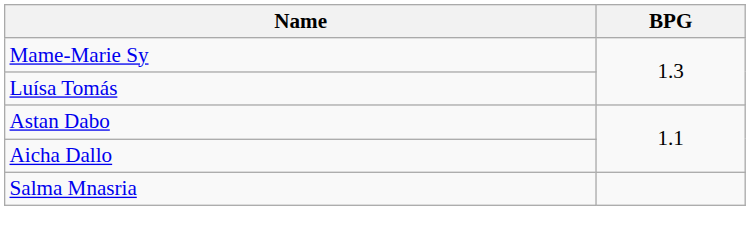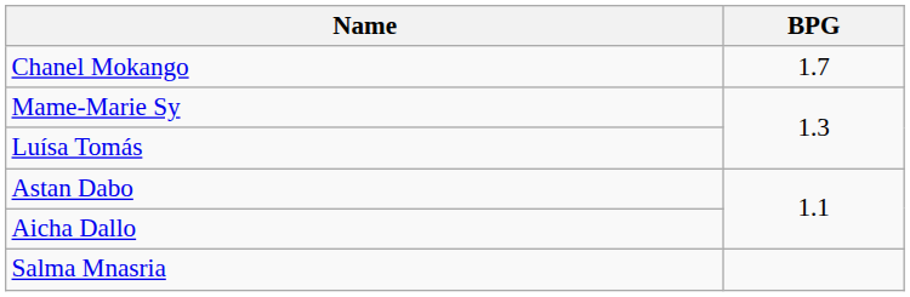+ row: Chanel Mokango | 1.7
